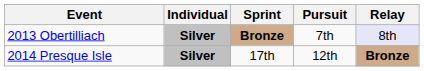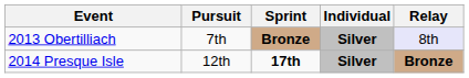columns swapped: Individual <-> Pursuit
2014 Presque Isle | Sprint: normal -> bold
